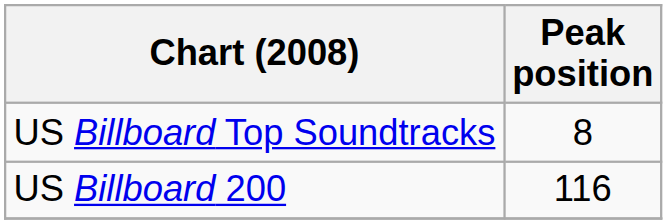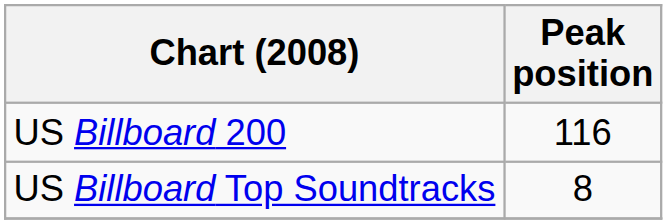rows swapped: US Billboard 200 <-> US Billboard Top Soundtracks
